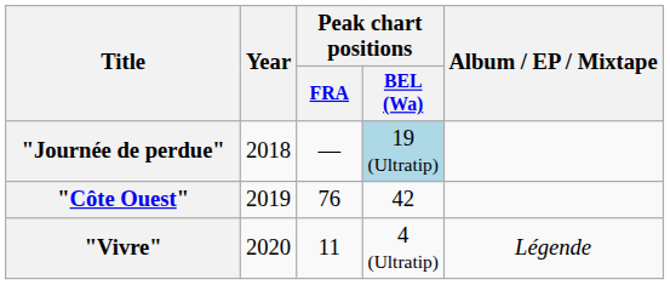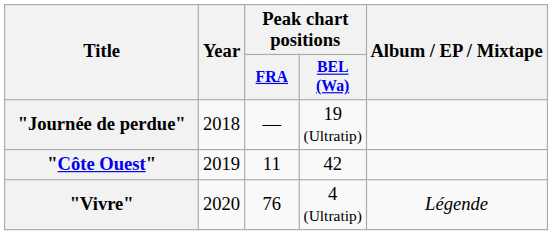"Journée de perdue" | Peak chart positions / BEL (Wa): lightblue background -> no background
"Côte Ouest" | Peak chart positions / FRA: 76 -> 11
"Vivre" | Peak chart positions / FRA: 11 -> 76
